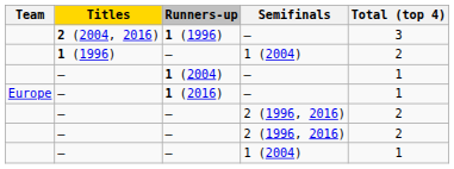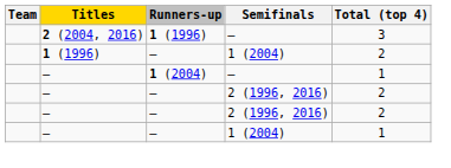- row: Europe | — | 1 (2016) | — | 1
